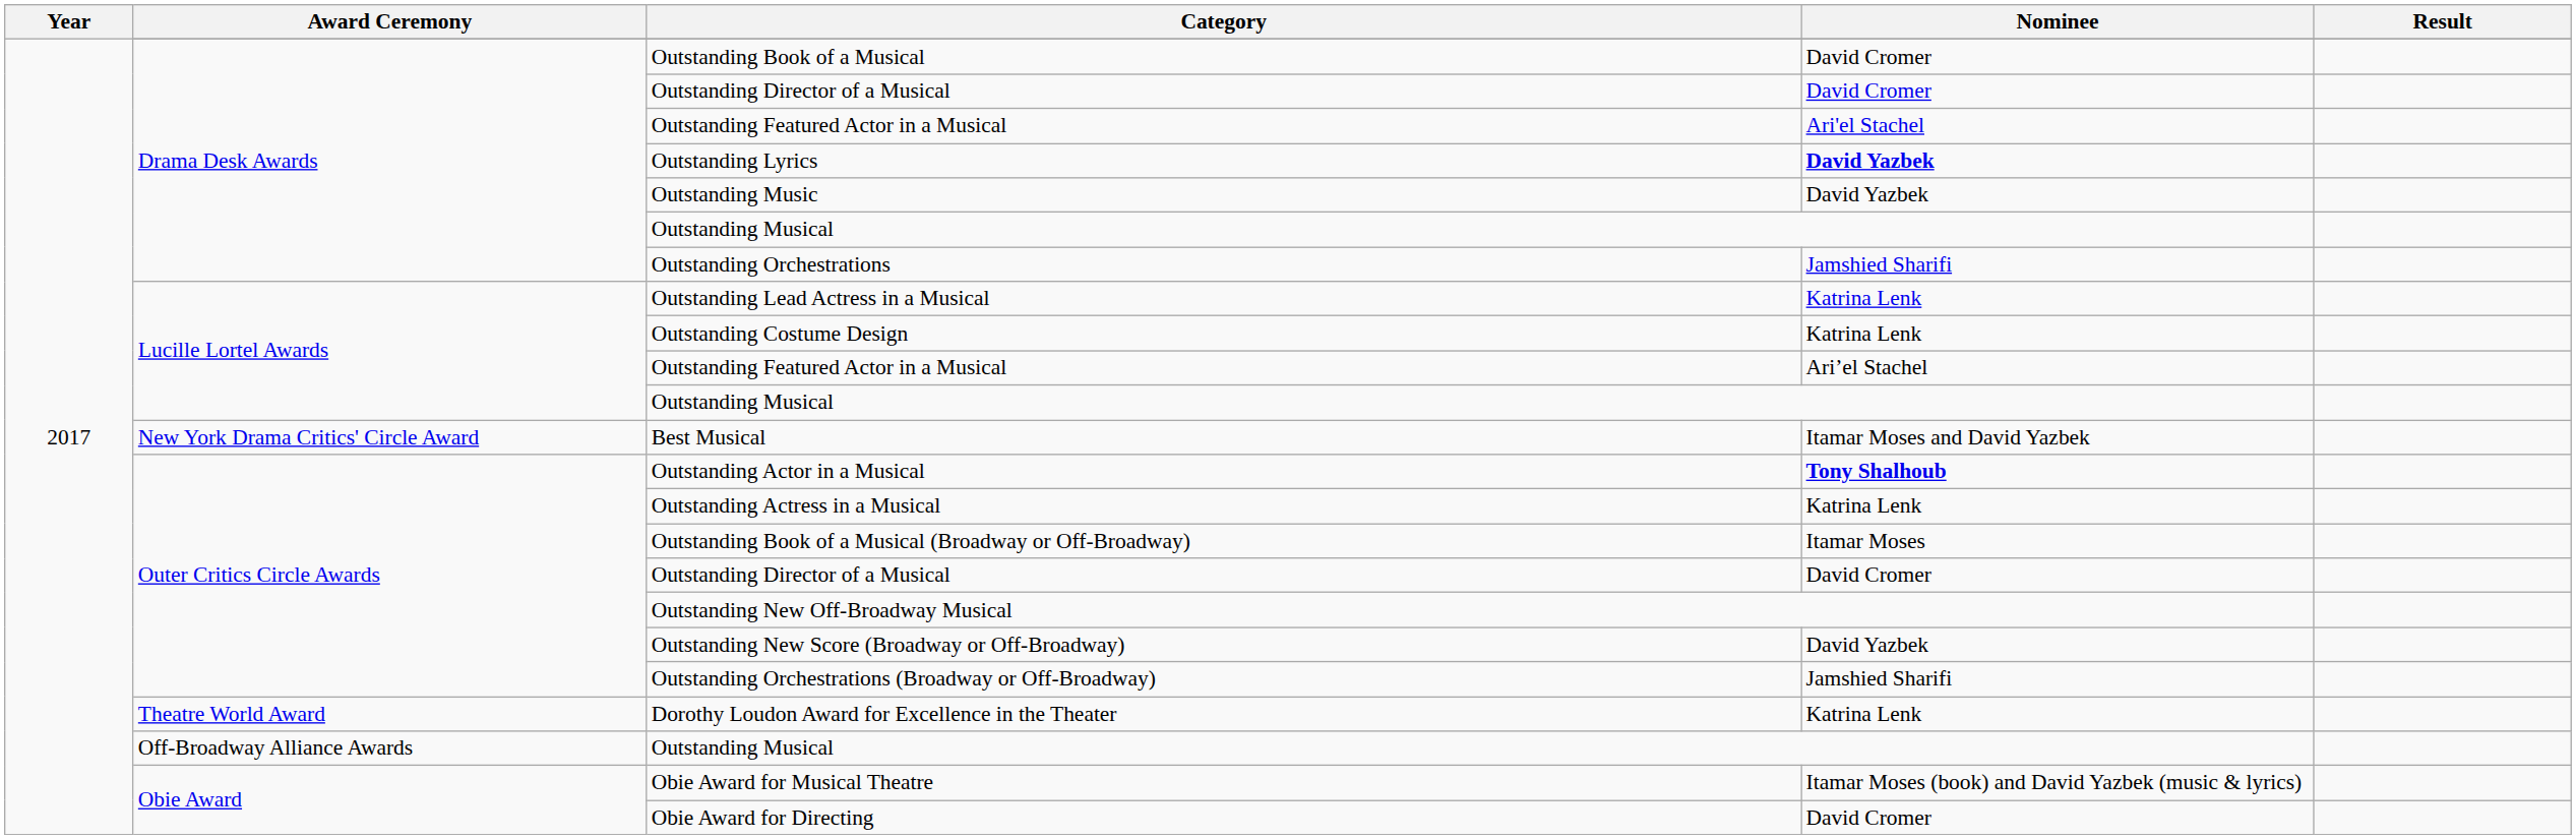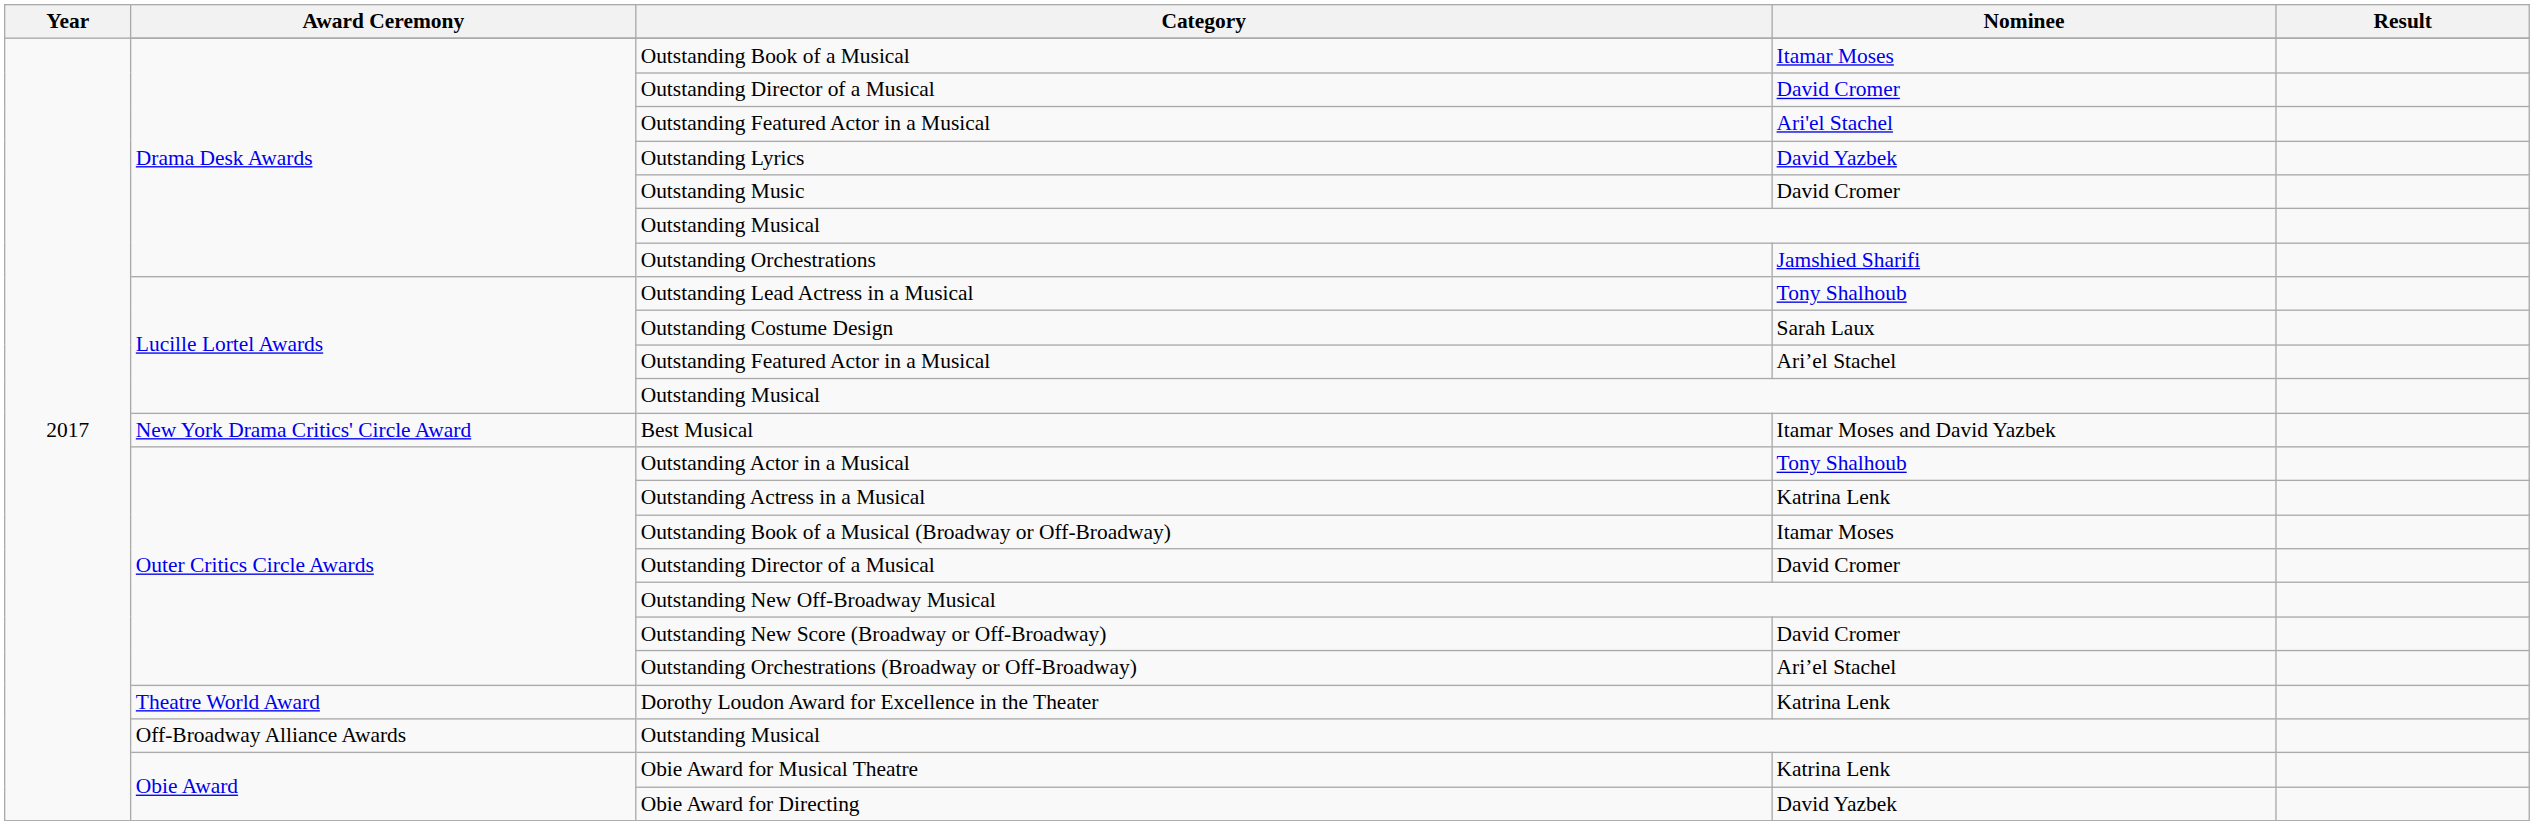Outstanding Book of a Musical | Nominee: David Cromer -> Itamar Moses
Outstanding Lyrics | Nominee: bold -> normal
Outstanding Music | Nominee: David Yazbek -> David Cromer
Outstanding Lead Actress in a Musical | Nominee: Katrina Lenk -> Tony Shalhoub
Outstanding Costume Design | Nominee: Katrina Lenk -> Sarah Laux
Outstanding Actor in a Musical | Nominee: bold -> normal
Outstanding New Score (Broadway or Off-Broadway) | Nominee: David Yazbek -> David Cromer
Outstanding Orchestrations (Broadway or Off-Broadway) | Nominee: Jamshied Sharifi -> Ari’el Stachel
Obie Award for Musical Theatre | Nominee: Itamar Moses (book) and David Yazbek (music & lyrics) -> Katrina Lenk
Obie Award for Directing | Nominee: David Cromer -> David Yazbek
